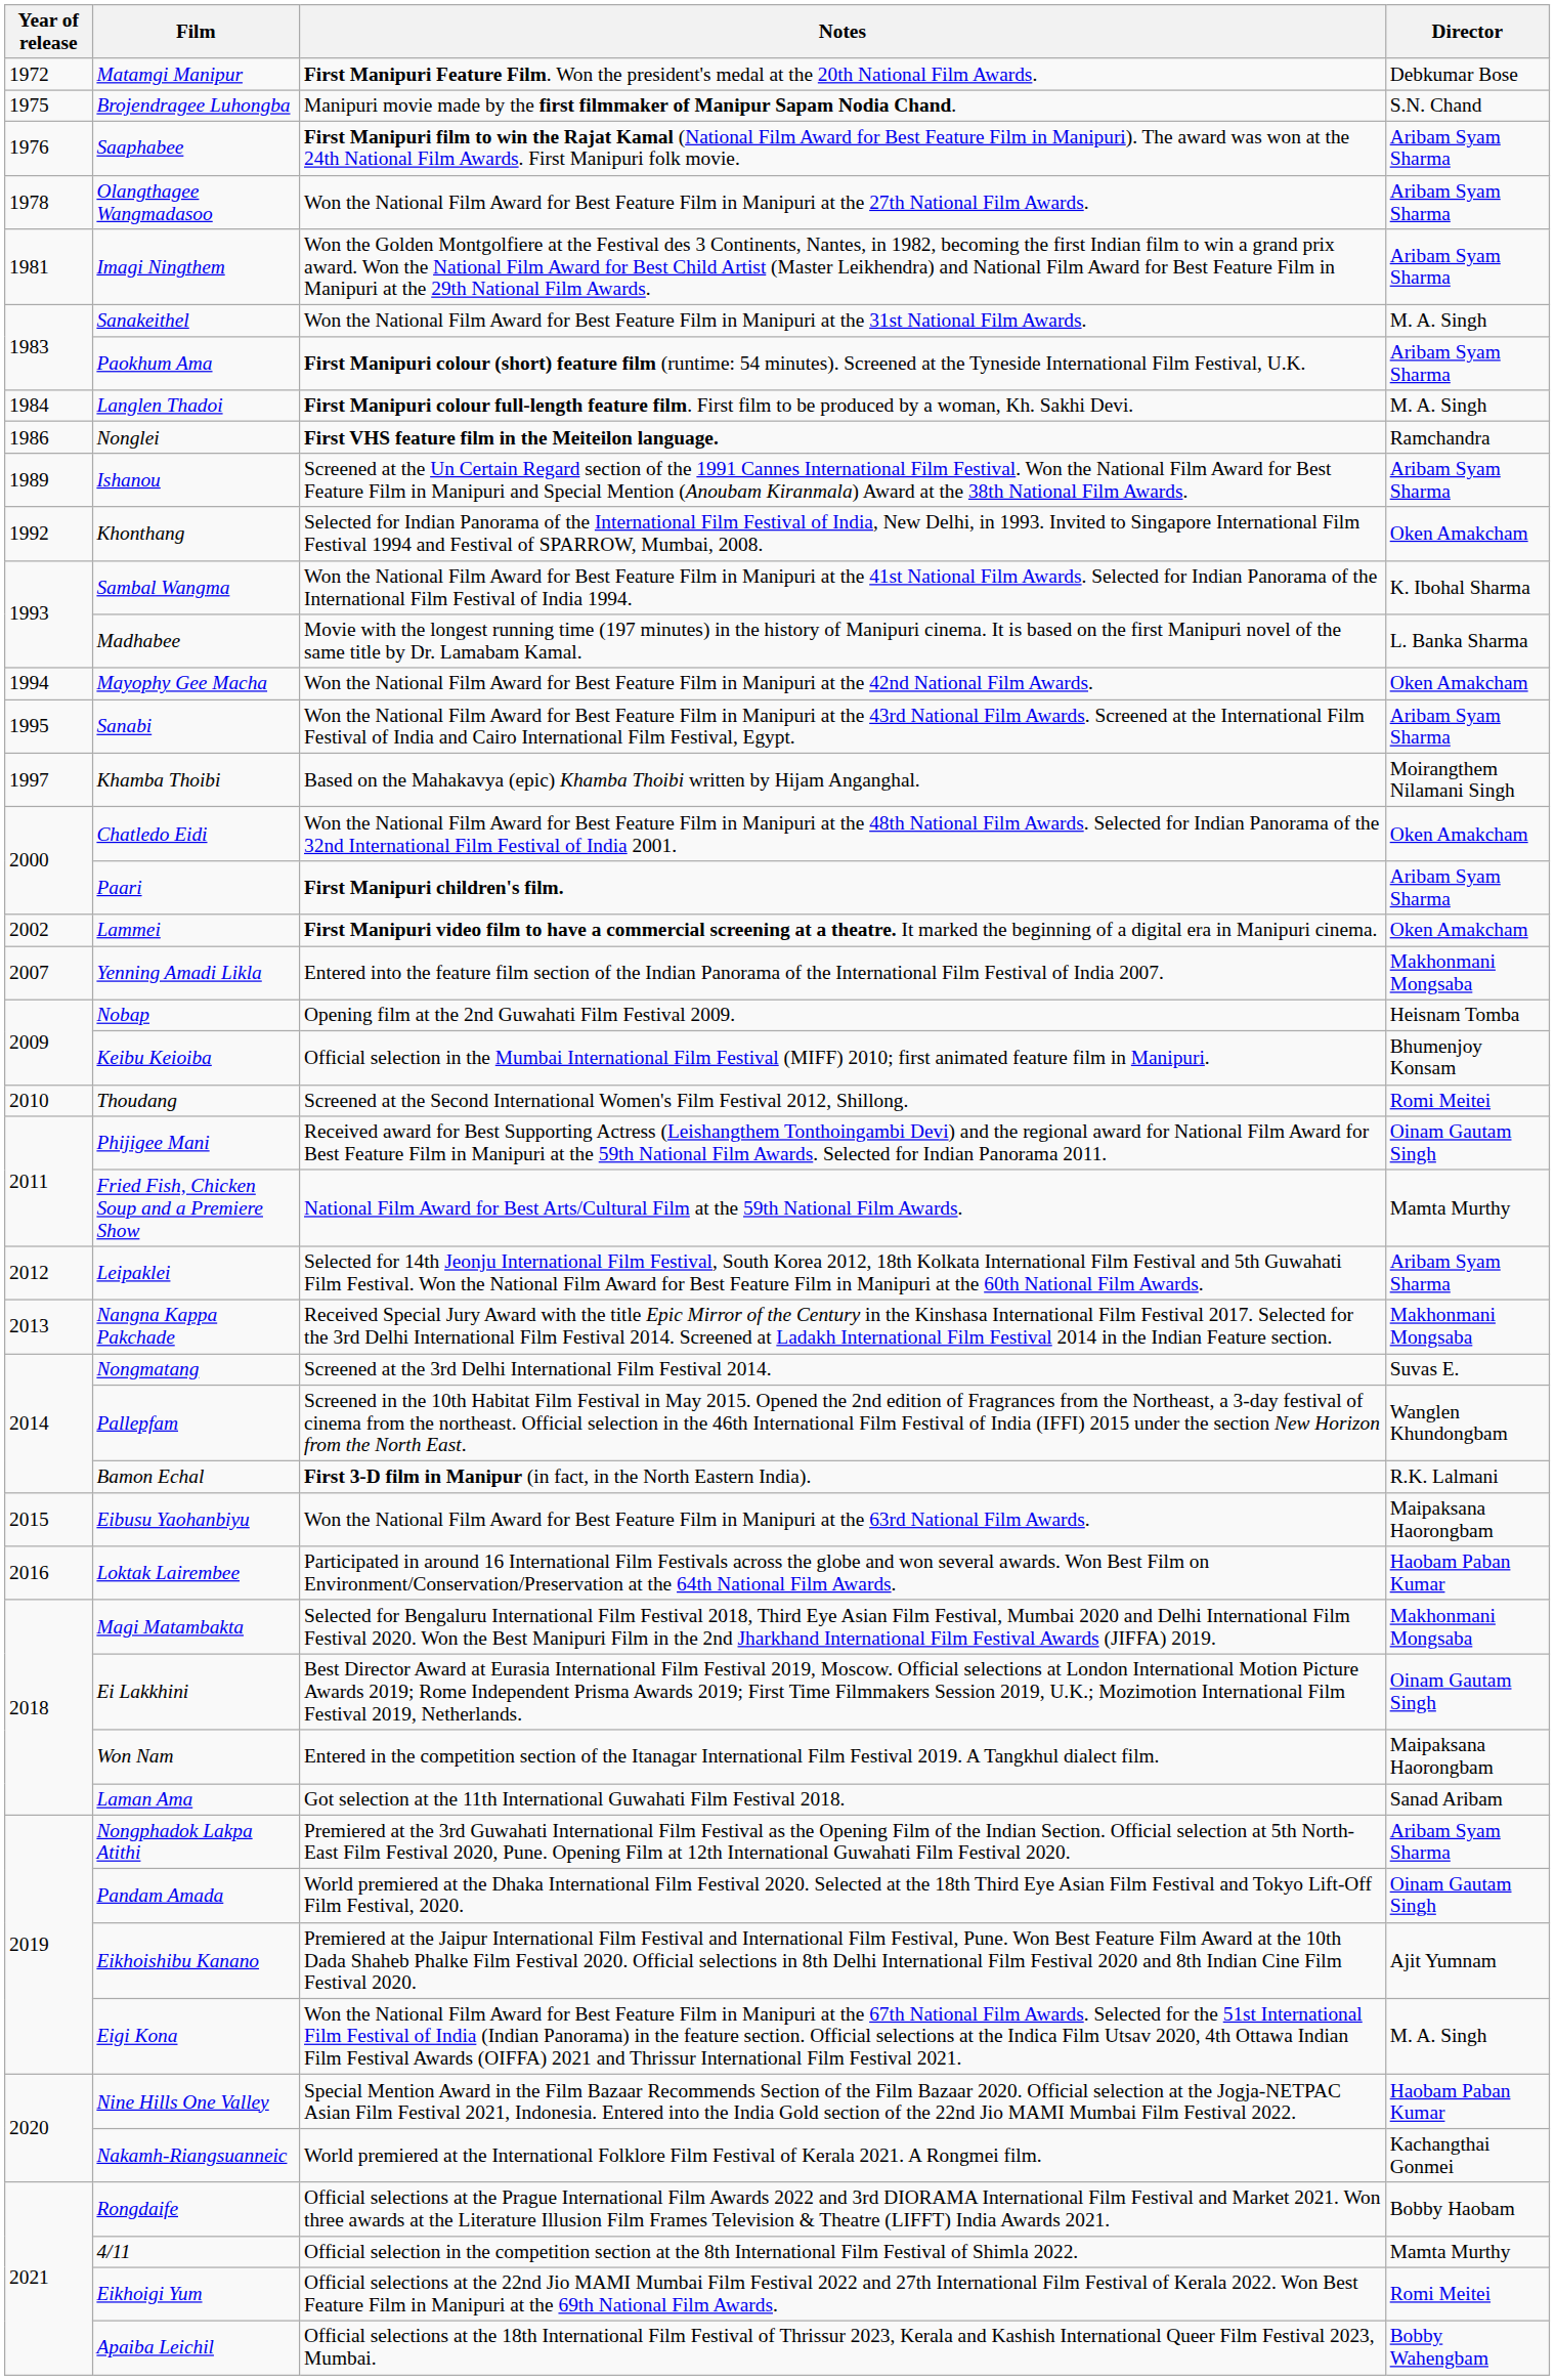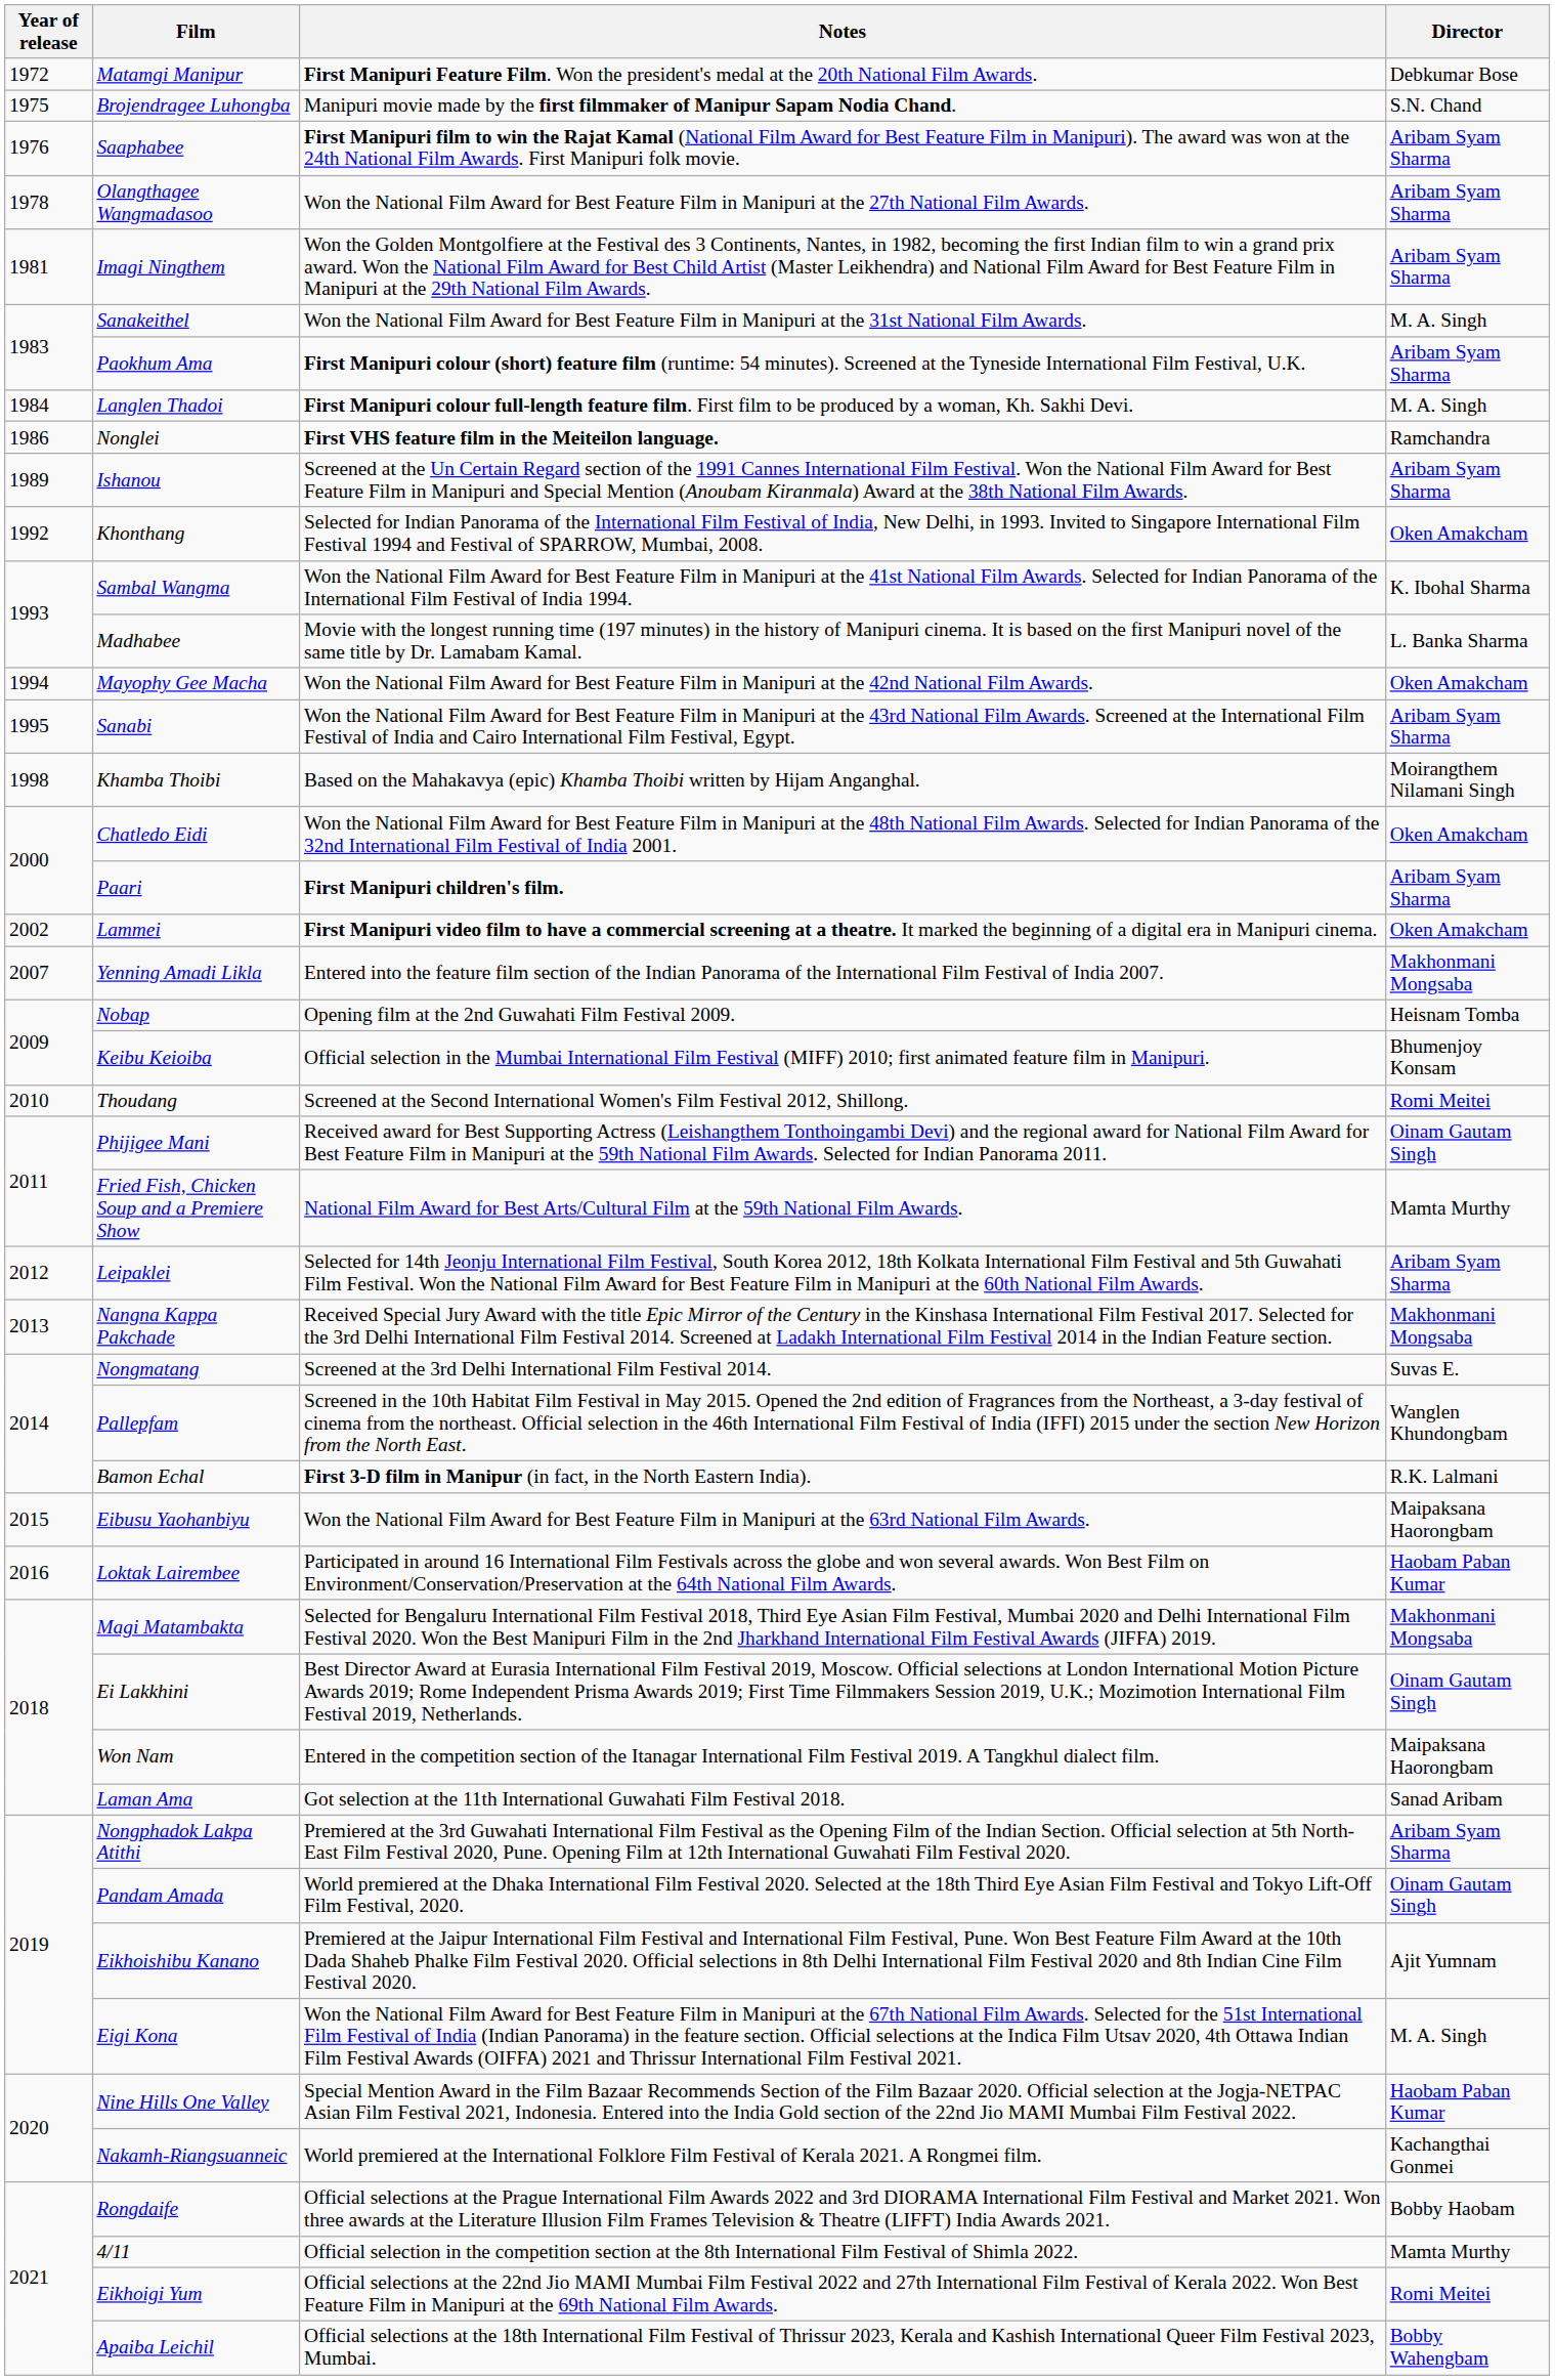Khamba Thoibi | Year of release: 1997 -> 1998
